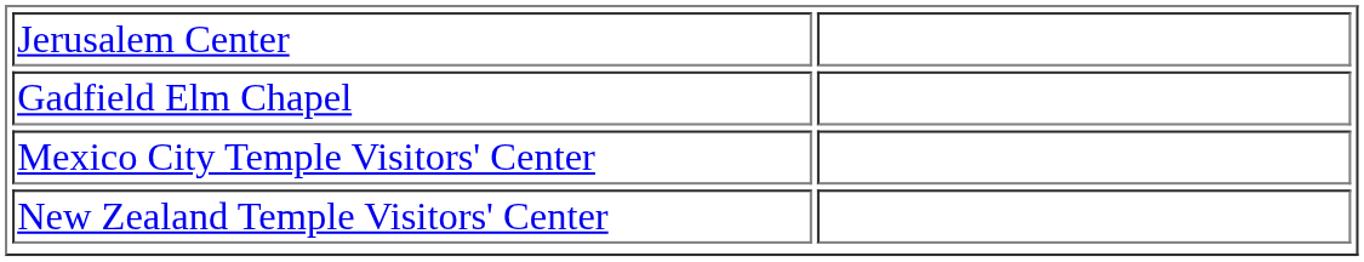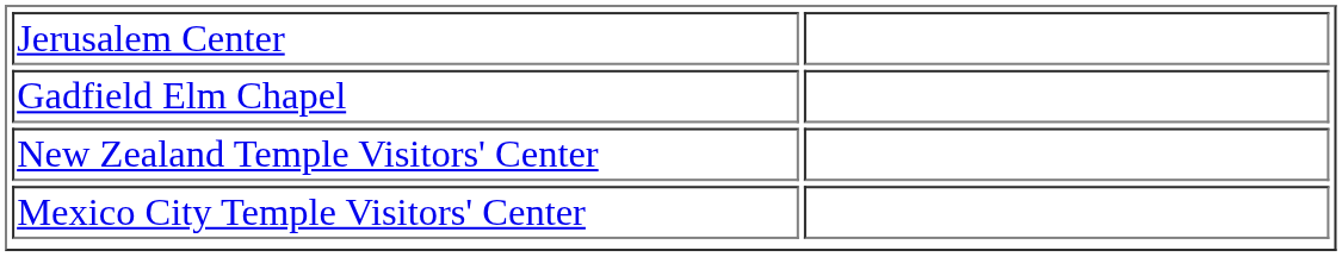rows swapped: Mexico City Temple Visitors' Center <-> New Zealand Temple Visitors' Center
